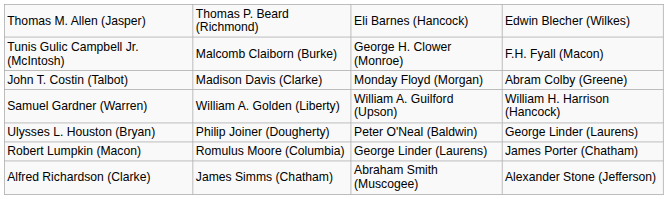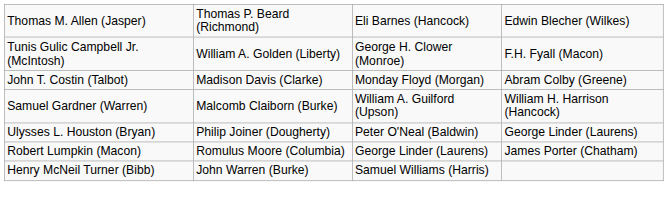Tunis Gulic Campbell Jr. (McIntosh) | column 2: Malcomb Claiborn (Burke) -> William A. Golden (Liberty)
Samuel Gardner (Warren) | column 2: William A. Golden (Liberty) -> Malcomb Claiborn (Burke)
- row: Alfred Richardson (Clarke) | James Simms (Chatham) | Abraham Smith (Muscogee) | Alexander Stone (Jefferson)
+ row: Henry McNeil Turner (Bibb) | John Warren (Burke) | Samuel Williams (Harris)
